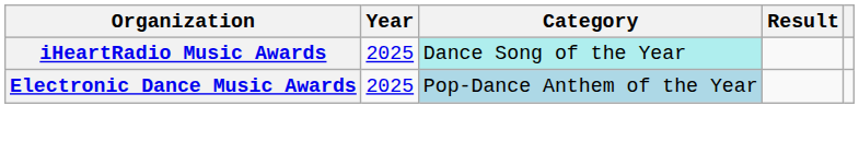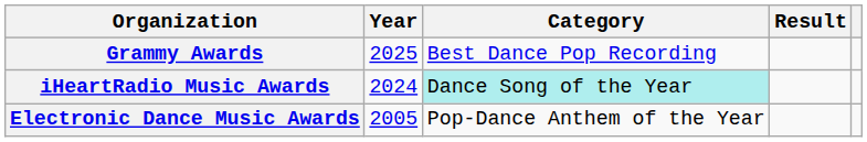+ row: Grammy Awards | 2025 | Best Dance Pop Recording
iHeartRadio Music Awards | Year: 2025 -> 2024
Electronic Dance Music Awards | Year: 2025 -> 2005
Electronic Dance Music Awards | Category: lightblue background -> no background
